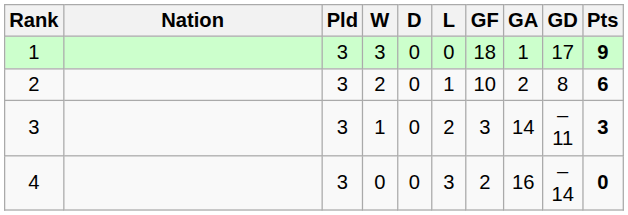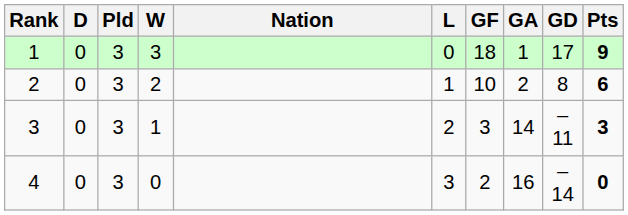columns swapped: Nation <-> D
